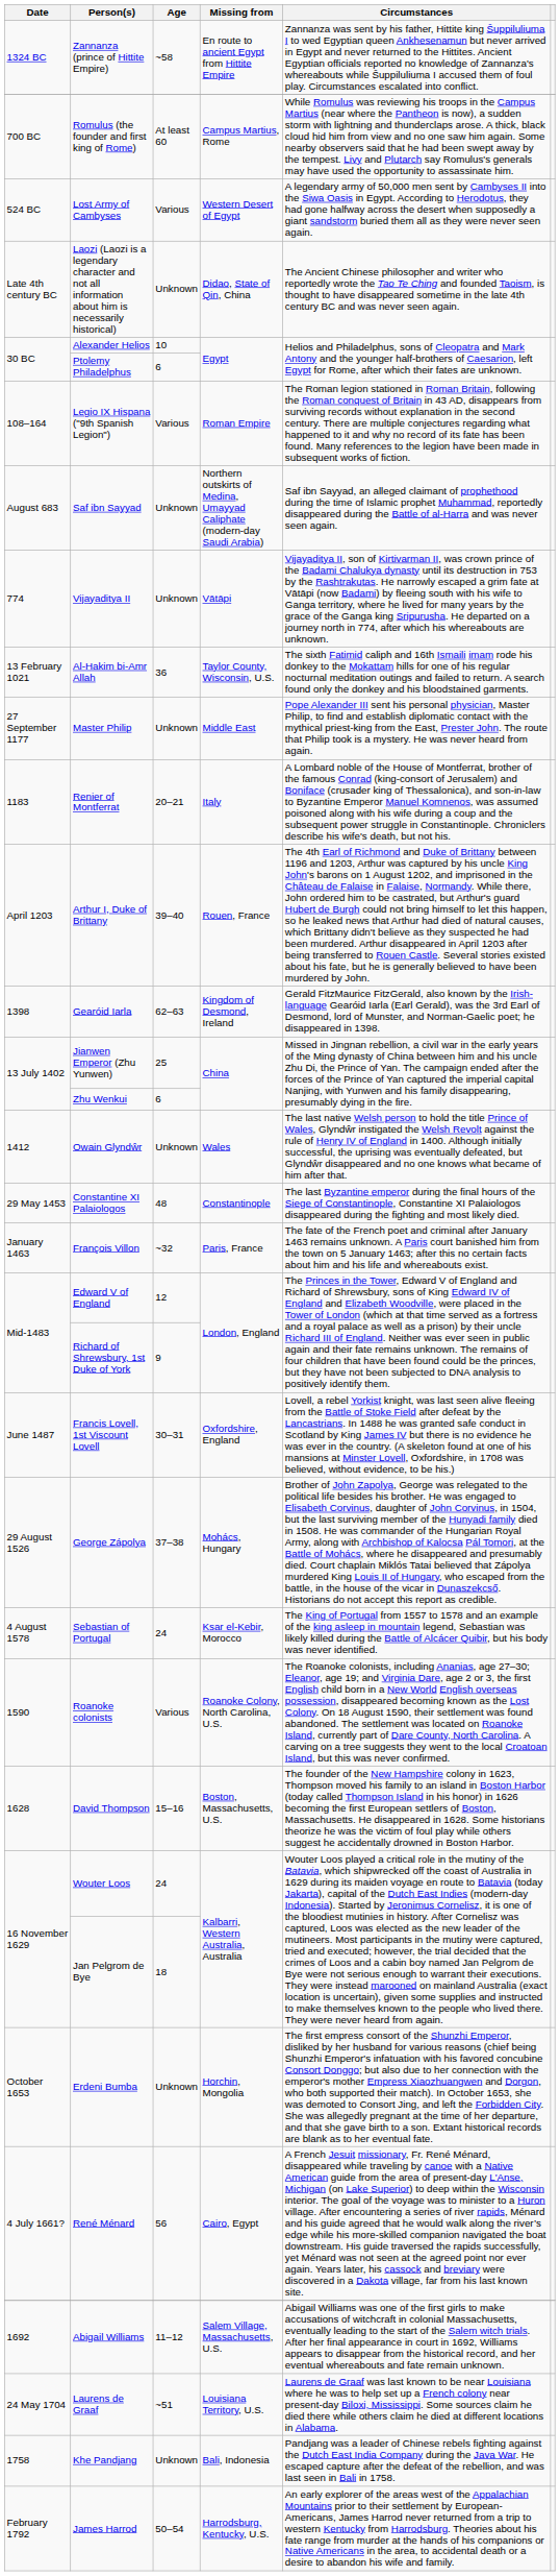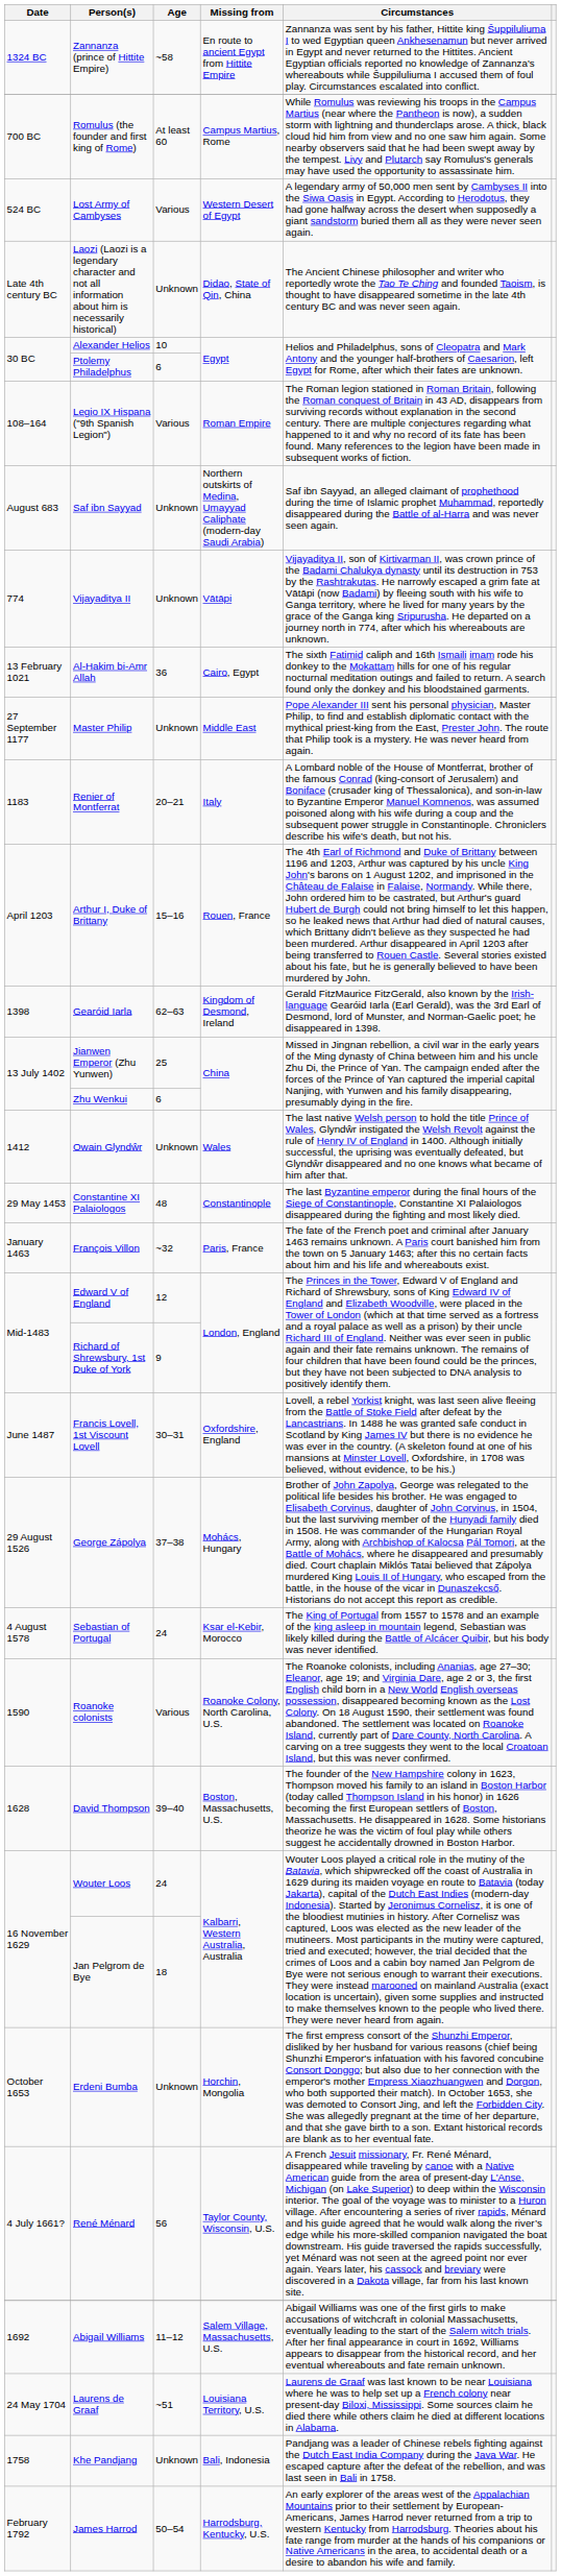Al-Hakim bi-Amr Allah | Missing from: Taylor County, Wisconsin, U.S. -> Cairo, Egypt
Arthur I, Duke of Brittany | Age: 39–40 -> 15–16
David Thompson | Age: 15–16 -> 39–40
René Ménard | Missing from: Cairo, Egypt -> Taylor County, Wisconsin, U.S.
